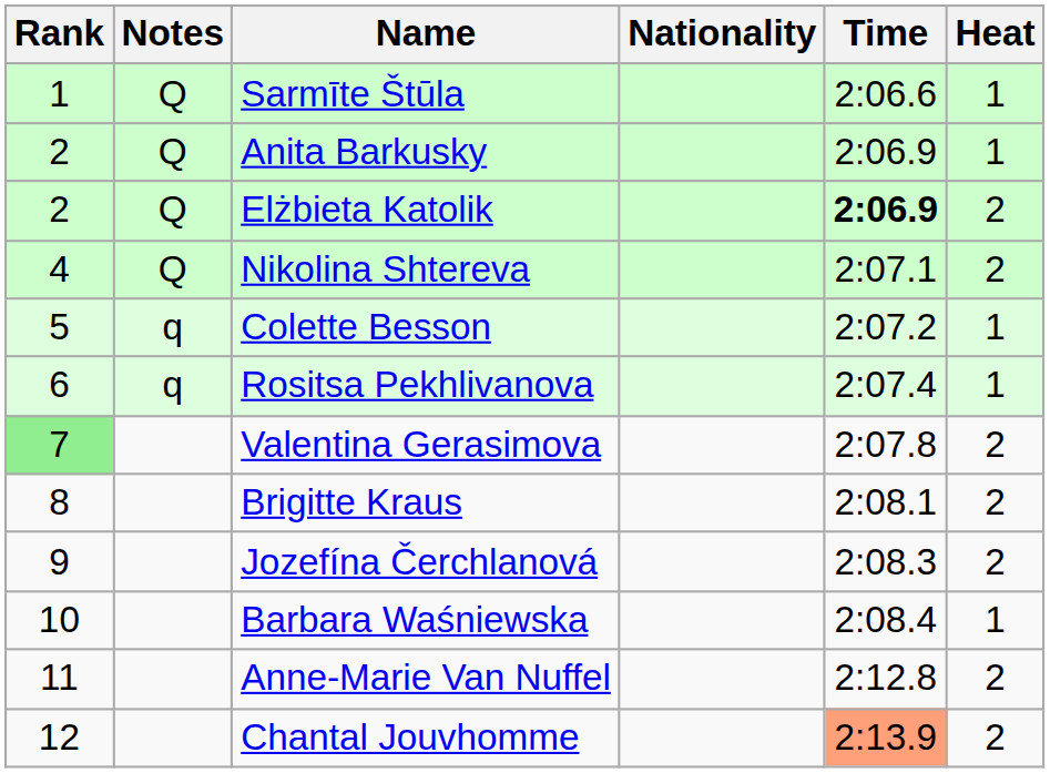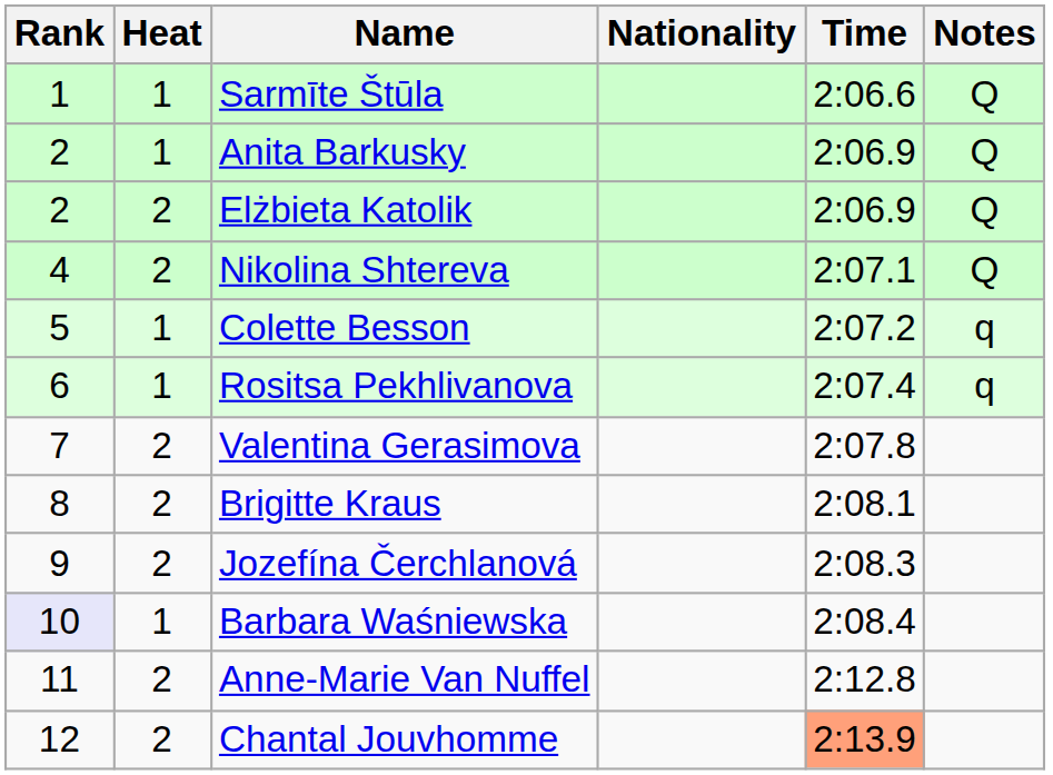columns swapped: Heat <-> Notes
Elżbieta Katolik | Time: bold -> normal
Valentina Gerasimova | Rank: lightgreen background -> no background
Barbara Waśniewska | Rank: no background -> lavender background
